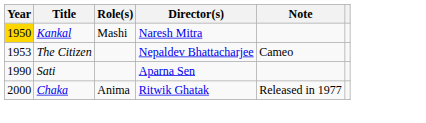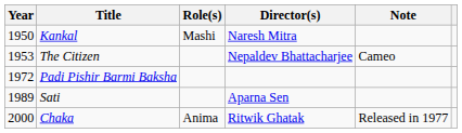Kankal | Year: gold background -> no background
+ row: 1972 | Padi Pishir Barmi Baksha
Sati | Year: 1990 -> 1989
